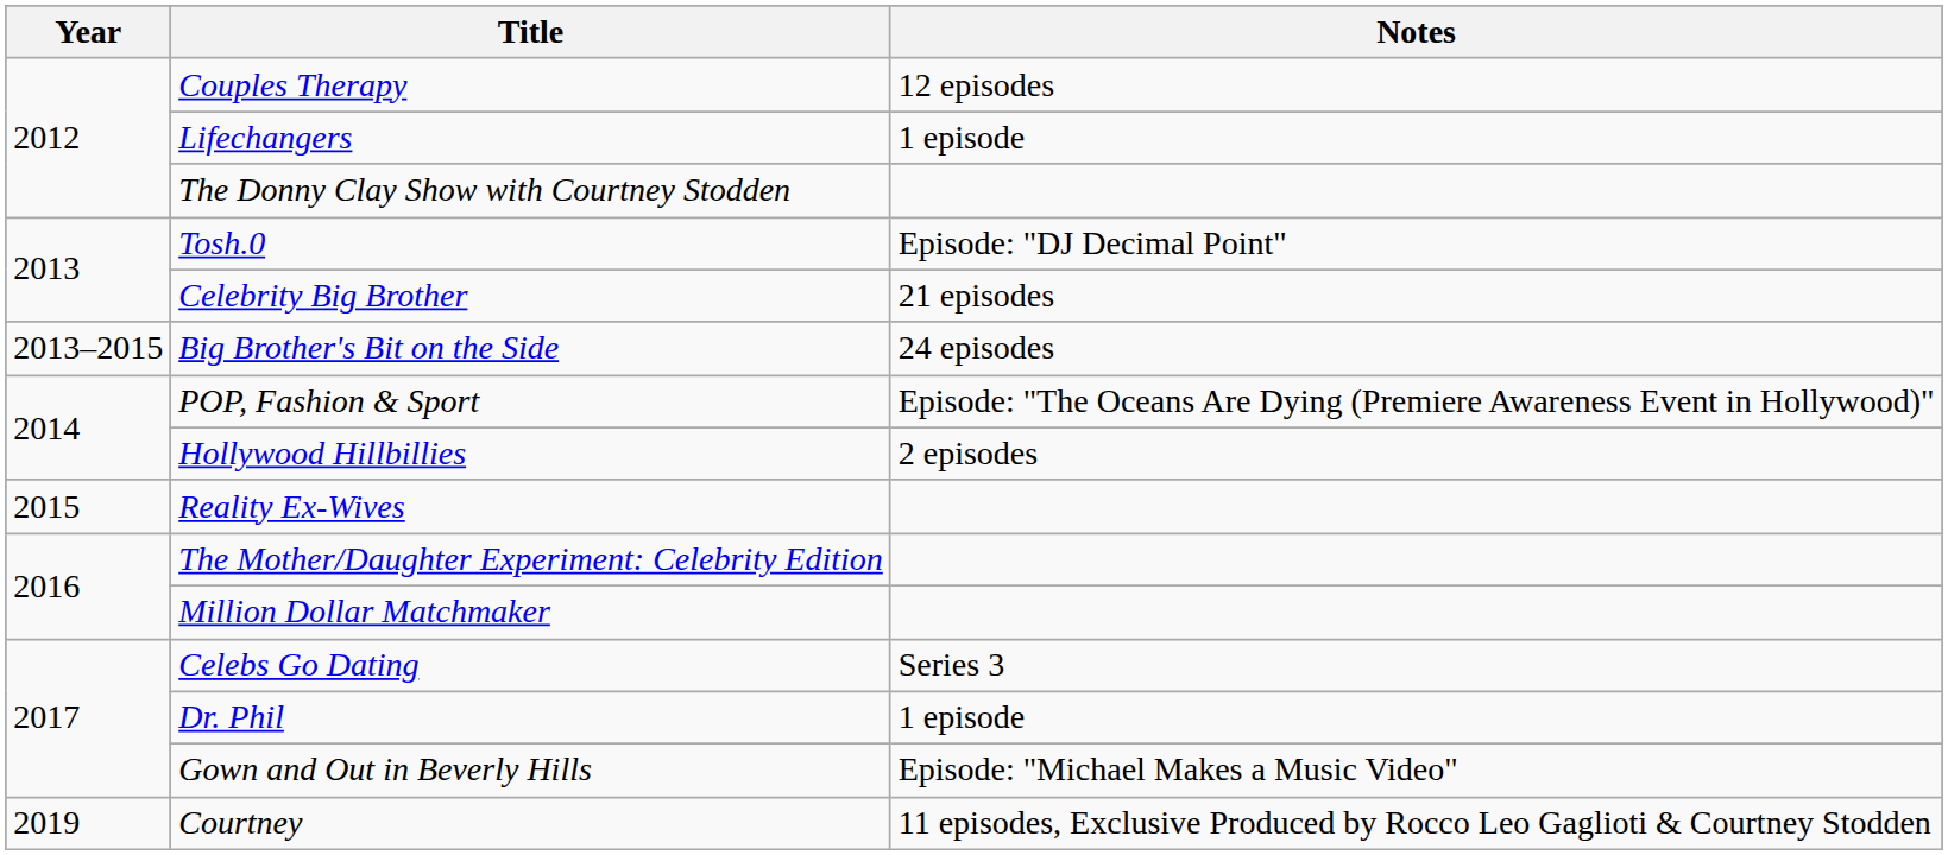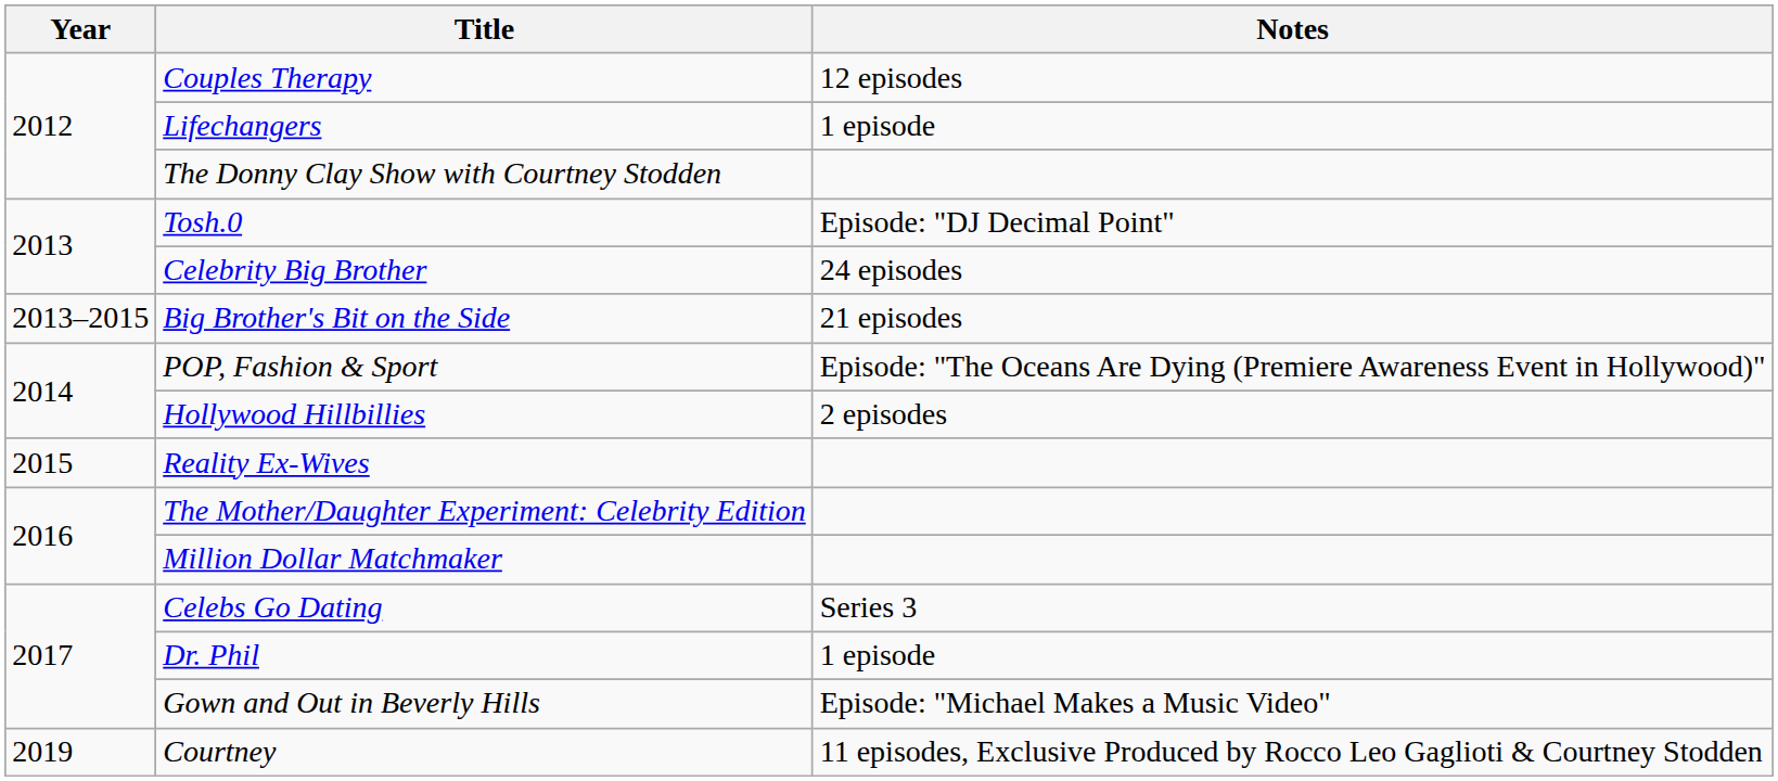Celebrity Big Brother | Notes: 21 episodes -> 24 episodes
Big Brother's Bit on the Side | Notes: 24 episodes -> 21 episodes
